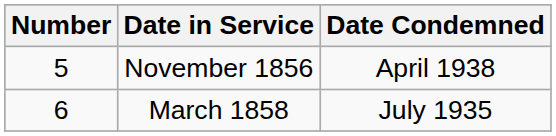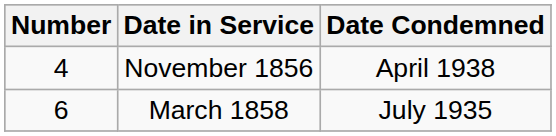November 1856 | Number: 5 -> 4
